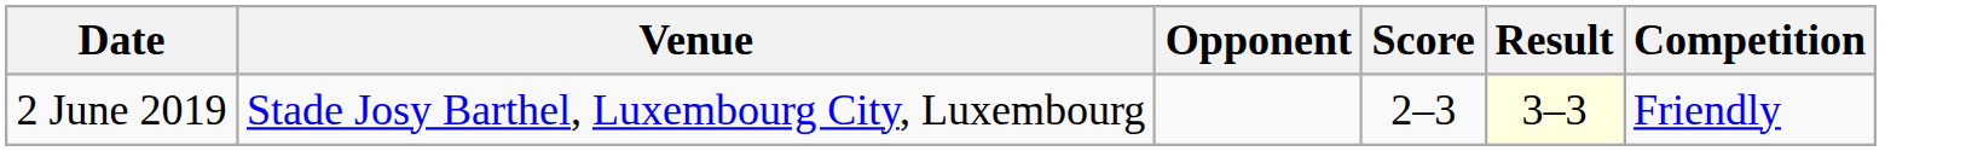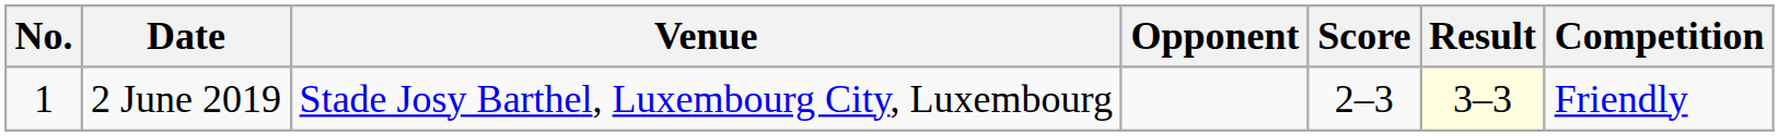+ column: No. | 1
